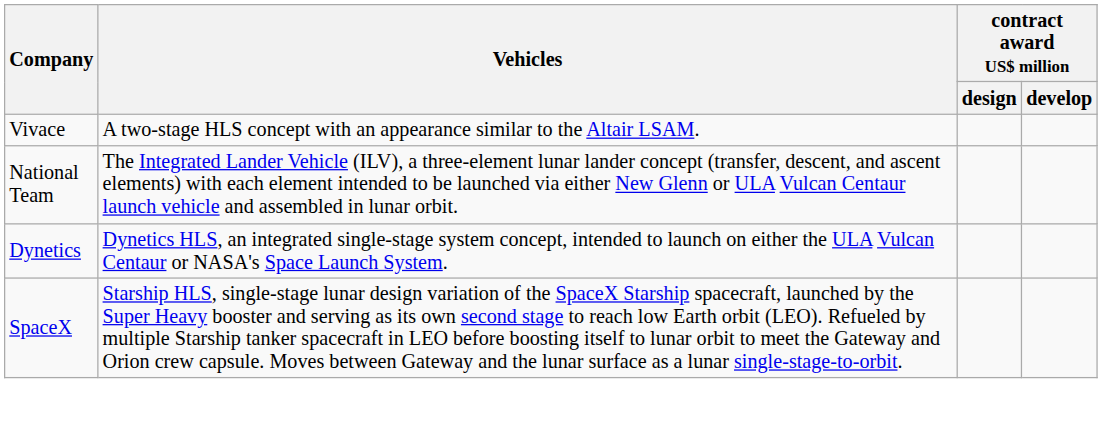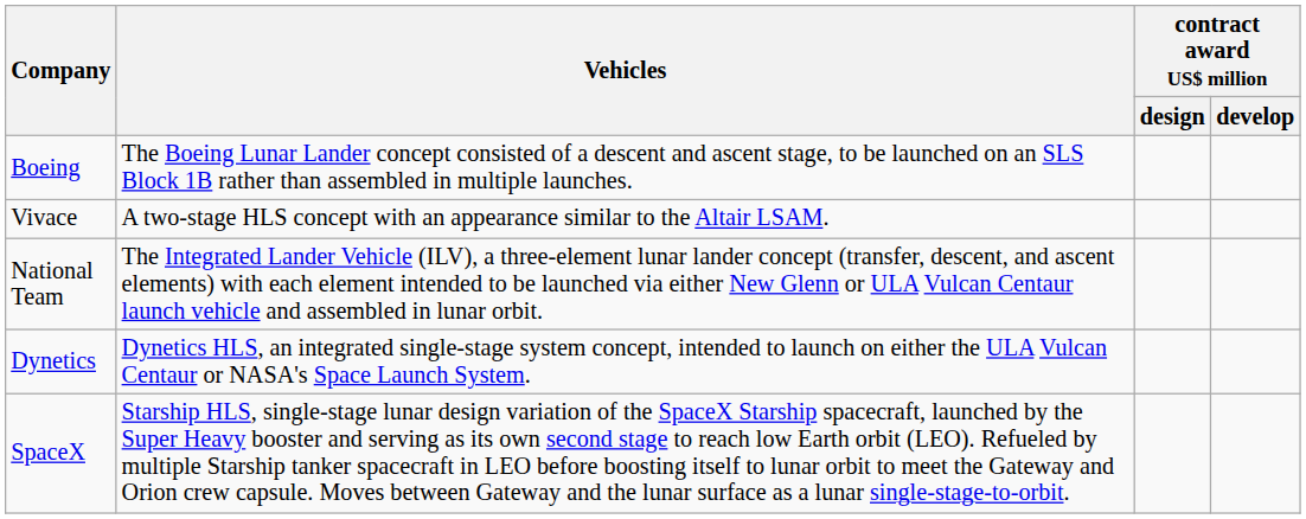+ row: Boeing | The Boeing Lunar Lander concept consisted of a descent and ascent stage, to be launched on an SLS Block 1B rather than assembled in multiple launches.
